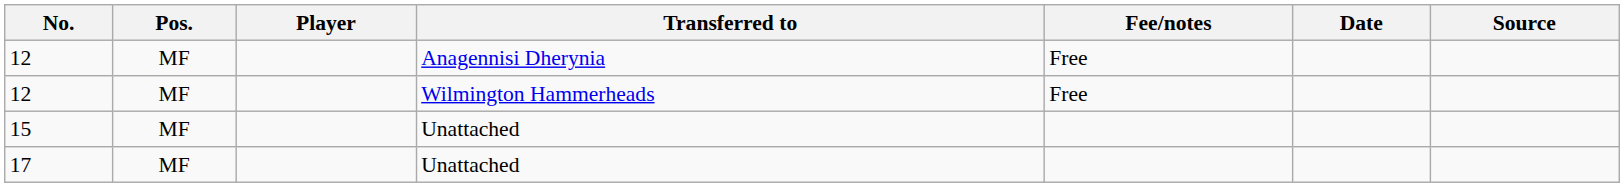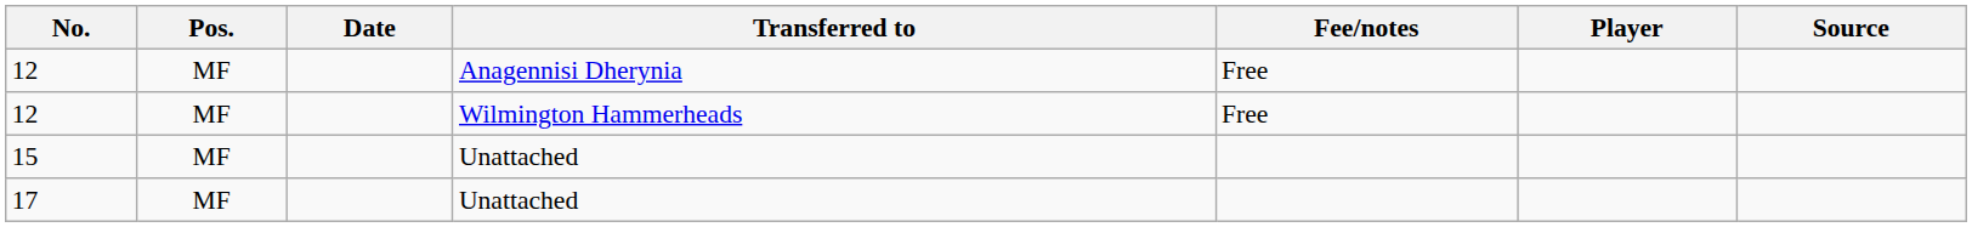columns swapped: Player <-> Date
